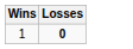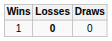+ column: Draws | 0
